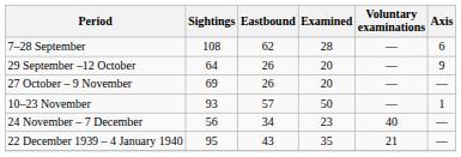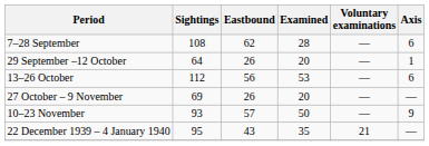29 September –12 October | Axis: 9 -> 1
+ row: 13–26 October | 112 | 56 | 53 | — | 6
10–23 November | Axis: 1 -> 9
- row: 24 November – 7 December | 56 | 34 | 23 | 40 | —
